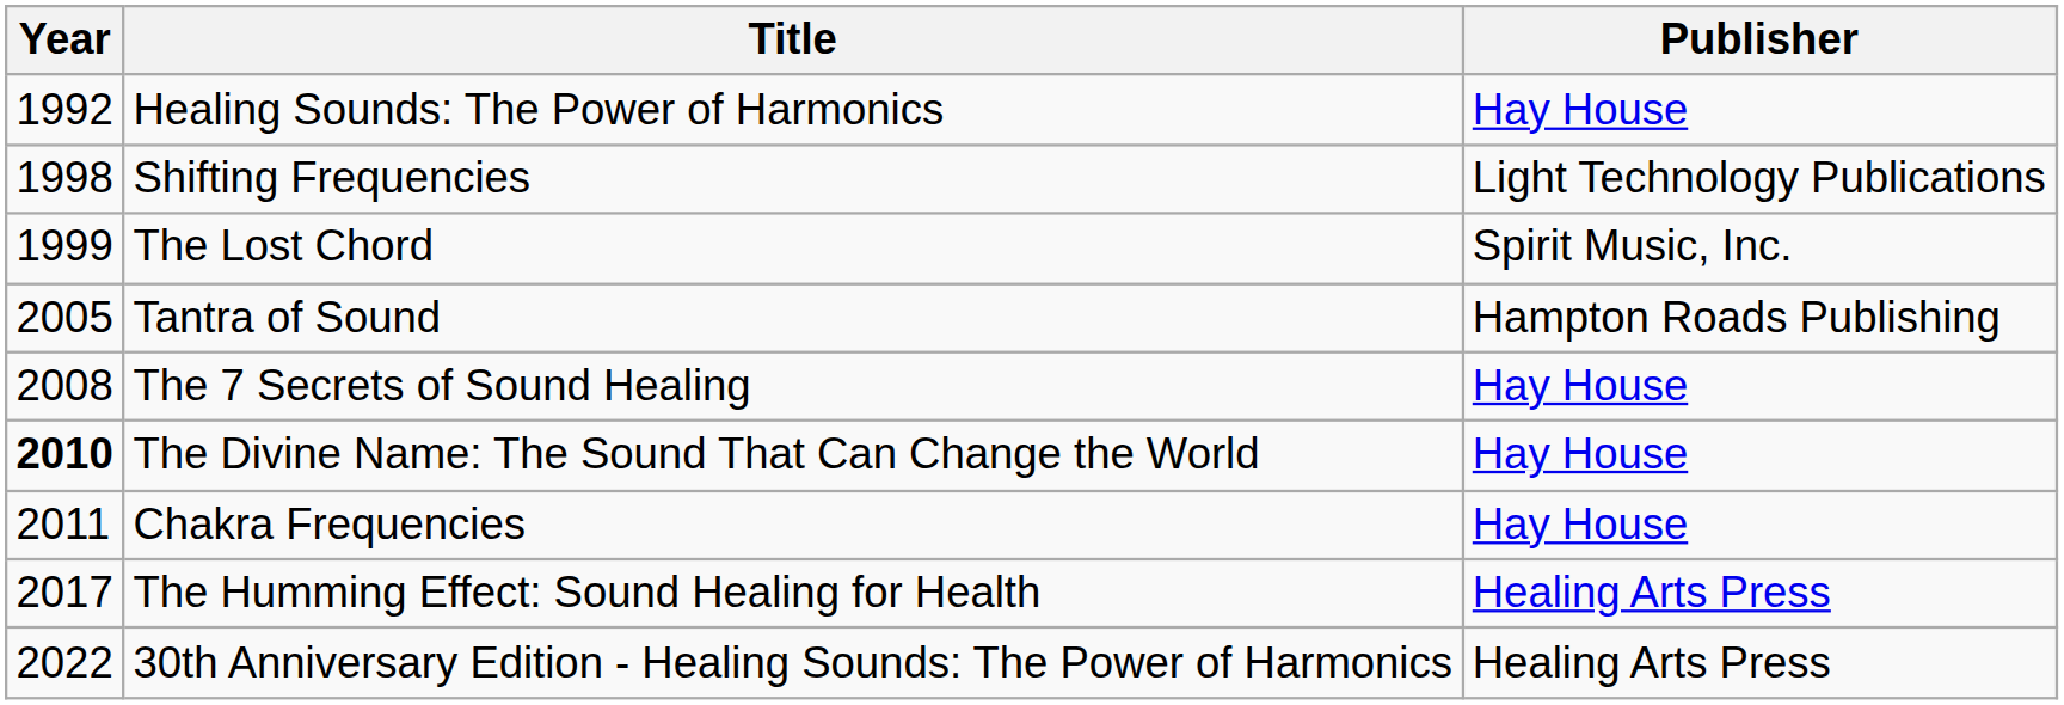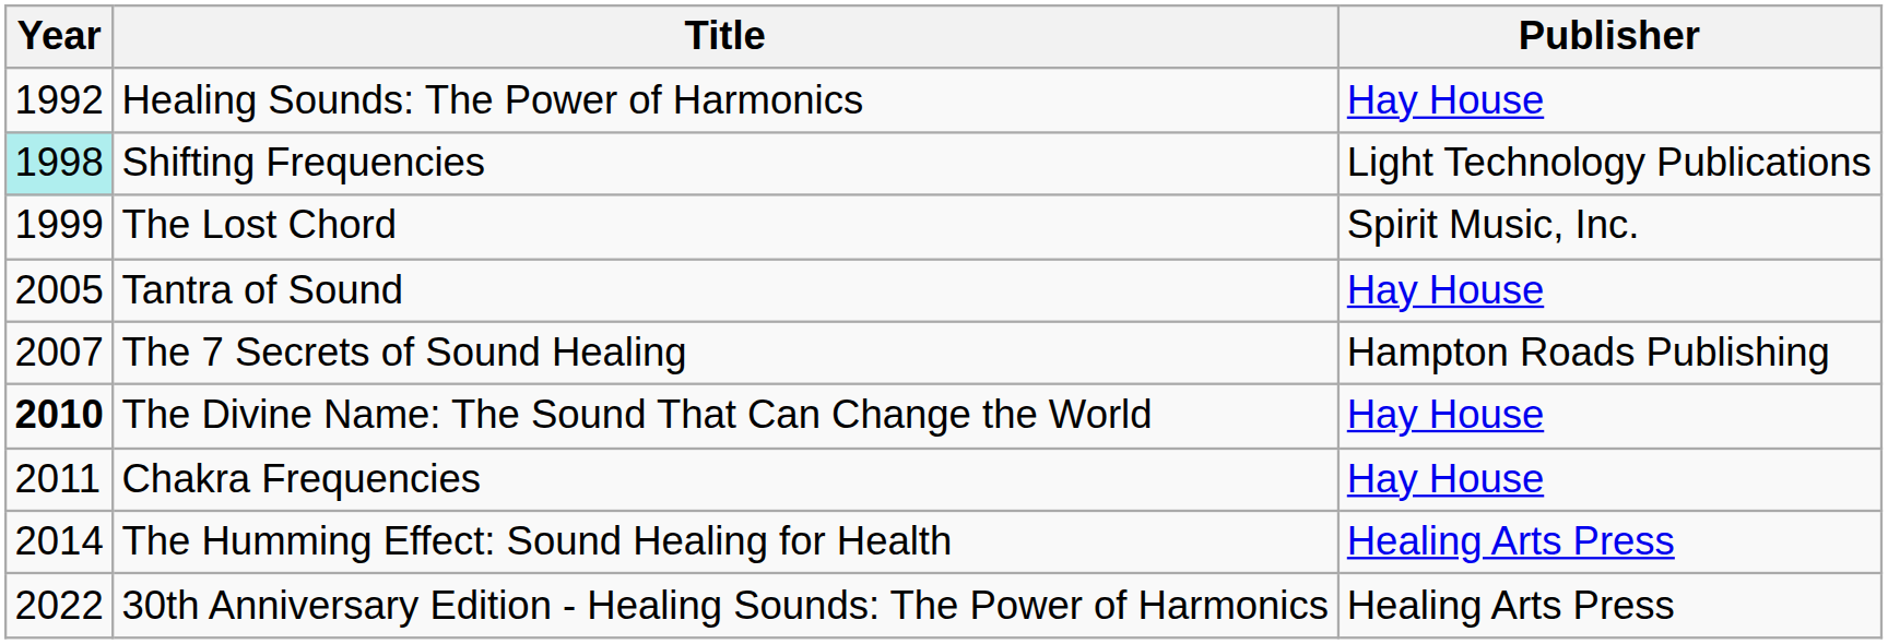Shifting Frequencies | Year: no background -> paleturquoise background
Tantra of Sound | Publisher: Hampton Roads Publishing -> Hay House
The 7 Secrets of Sound Healing | Year: 2008 -> 2007
The 7 Secrets of Sound Healing | Publisher: Hay House -> Hampton Roads Publishing
The Humming Effect: Sound Healing for Health | Year: 2017 -> 2014
